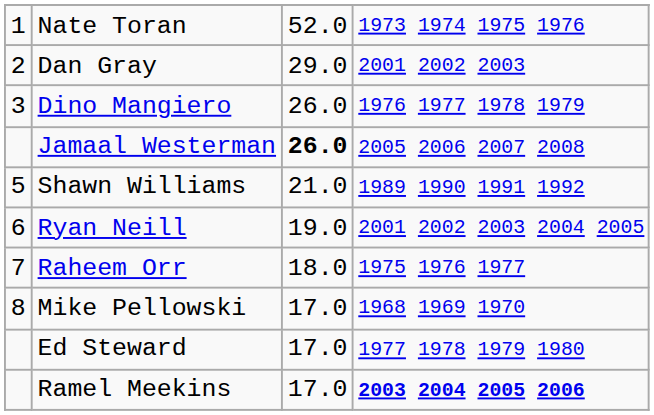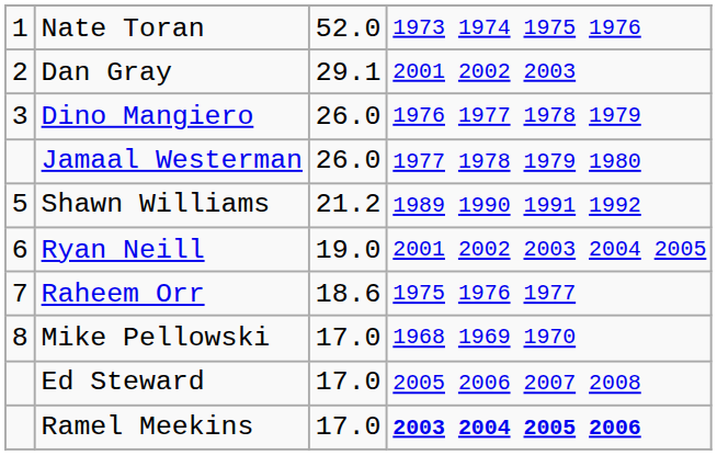Dan Gray | column 3: 29.0 -> 29.1
Jamaal Westerman | column 3: bold -> normal
Jamaal Westerman | column 4: 2005 2006 2007 2008 -> 1977 1978 1979 1980
Shawn Williams | column 3: 21.0 -> 21.2
Raheem Orr | column 3: 18.0 -> 18.6
Ed Steward | column 4: 1977 1978 1979 1980 -> 2005 2006 2007 2008
